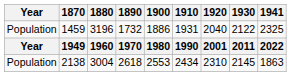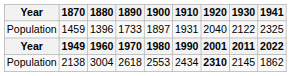1459 | 1880: 3196 -> 1396
1459 | 1890: 1732 -> 1733
1459 | 1900: 1886 -> 1897
2138 | 1920: normal -> bold
2138 | 1941: 1863 -> 1862
